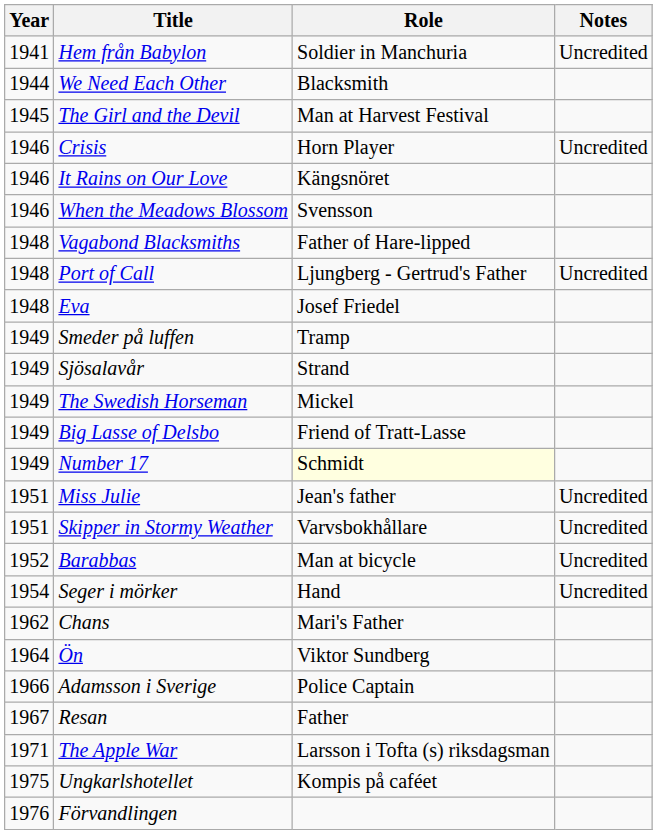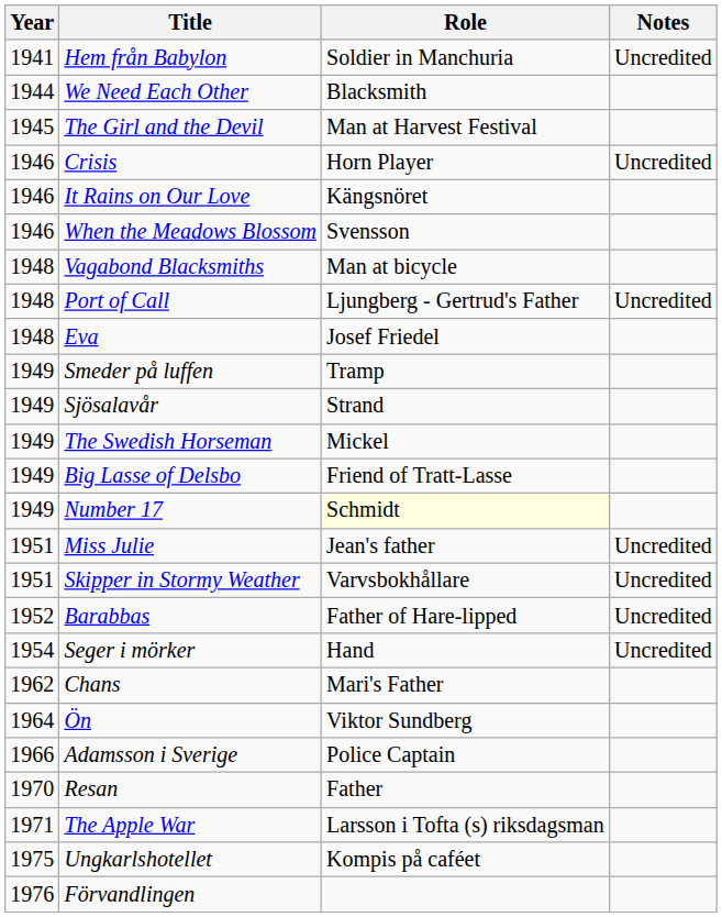Vagabond Blacksmiths | Role: Father of Hare-lipped -> Man at bicycle
Barabbas | Role: Man at bicycle -> Father of Hare-lipped
Resan | Year: 1967 -> 1970
